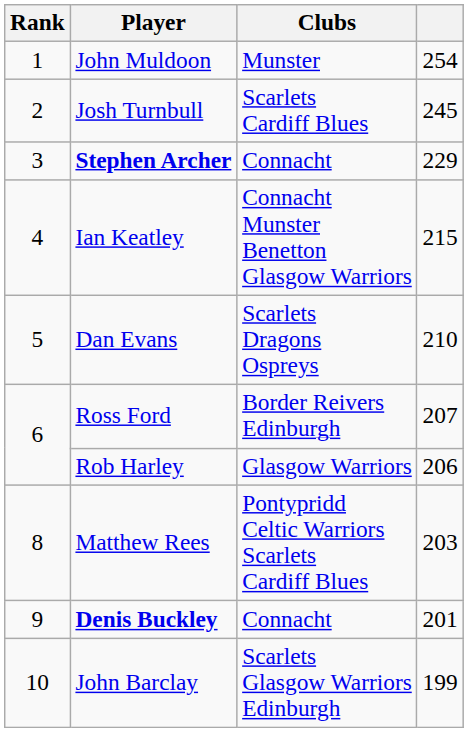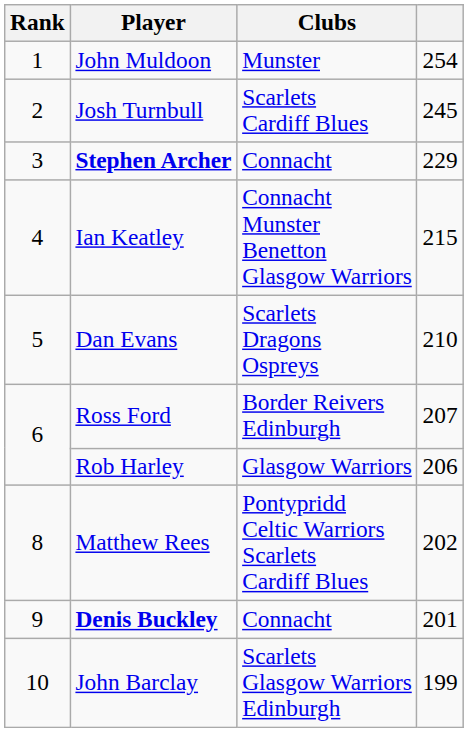Matthew Rees | column 4: 203 -> 202
